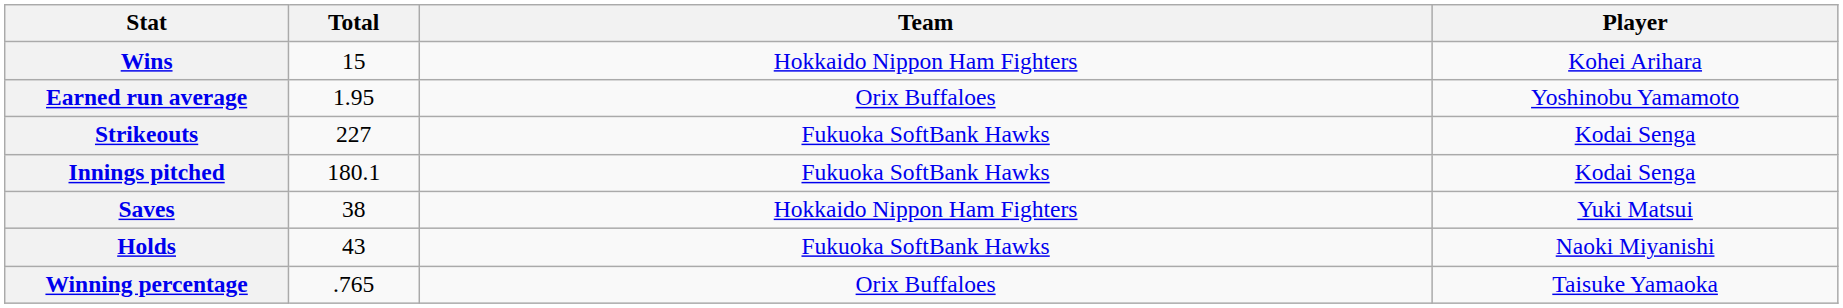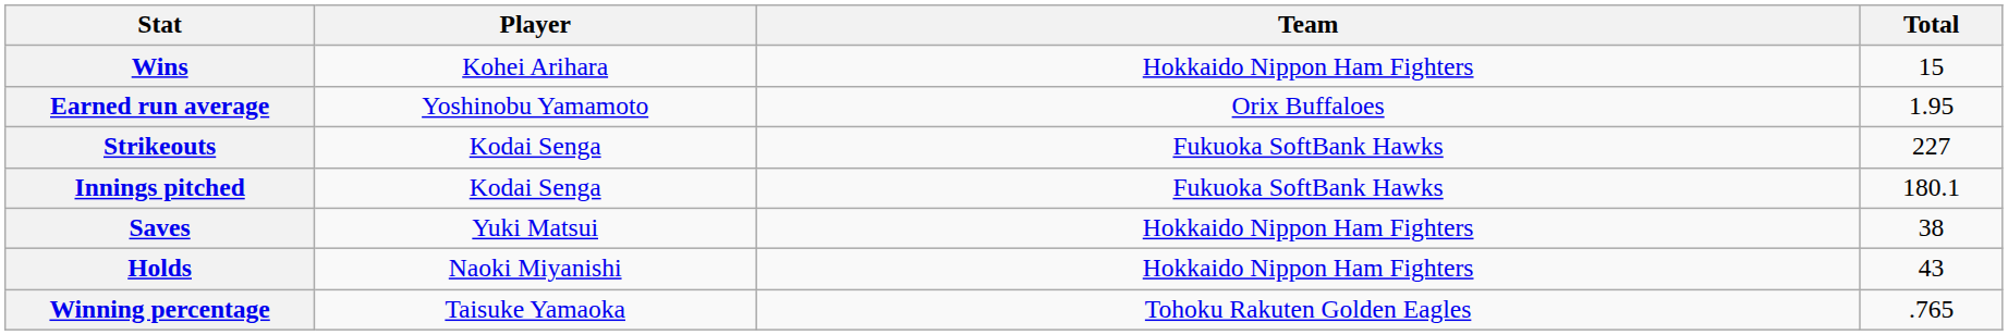columns swapped: Player <-> Total
Holds | Team: Fukuoka SoftBank Hawks -> Hokkaido Nippon Ham Fighters
Winning percentage | Team: Orix Buffaloes -> Tohoku Rakuten Golden Eagles
